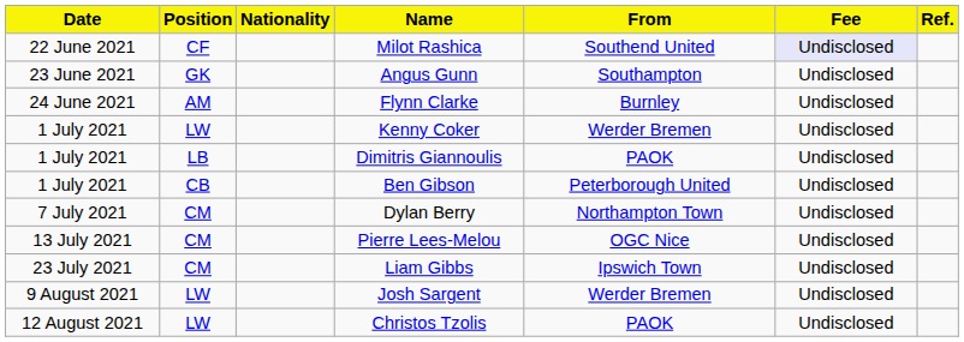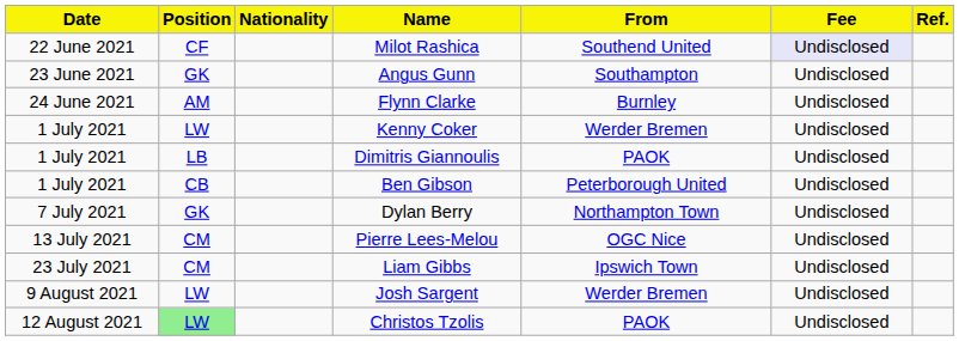Dylan Berry | Position: CM -> GK
Christos Tzolis | Position: no background -> lightgreen background
